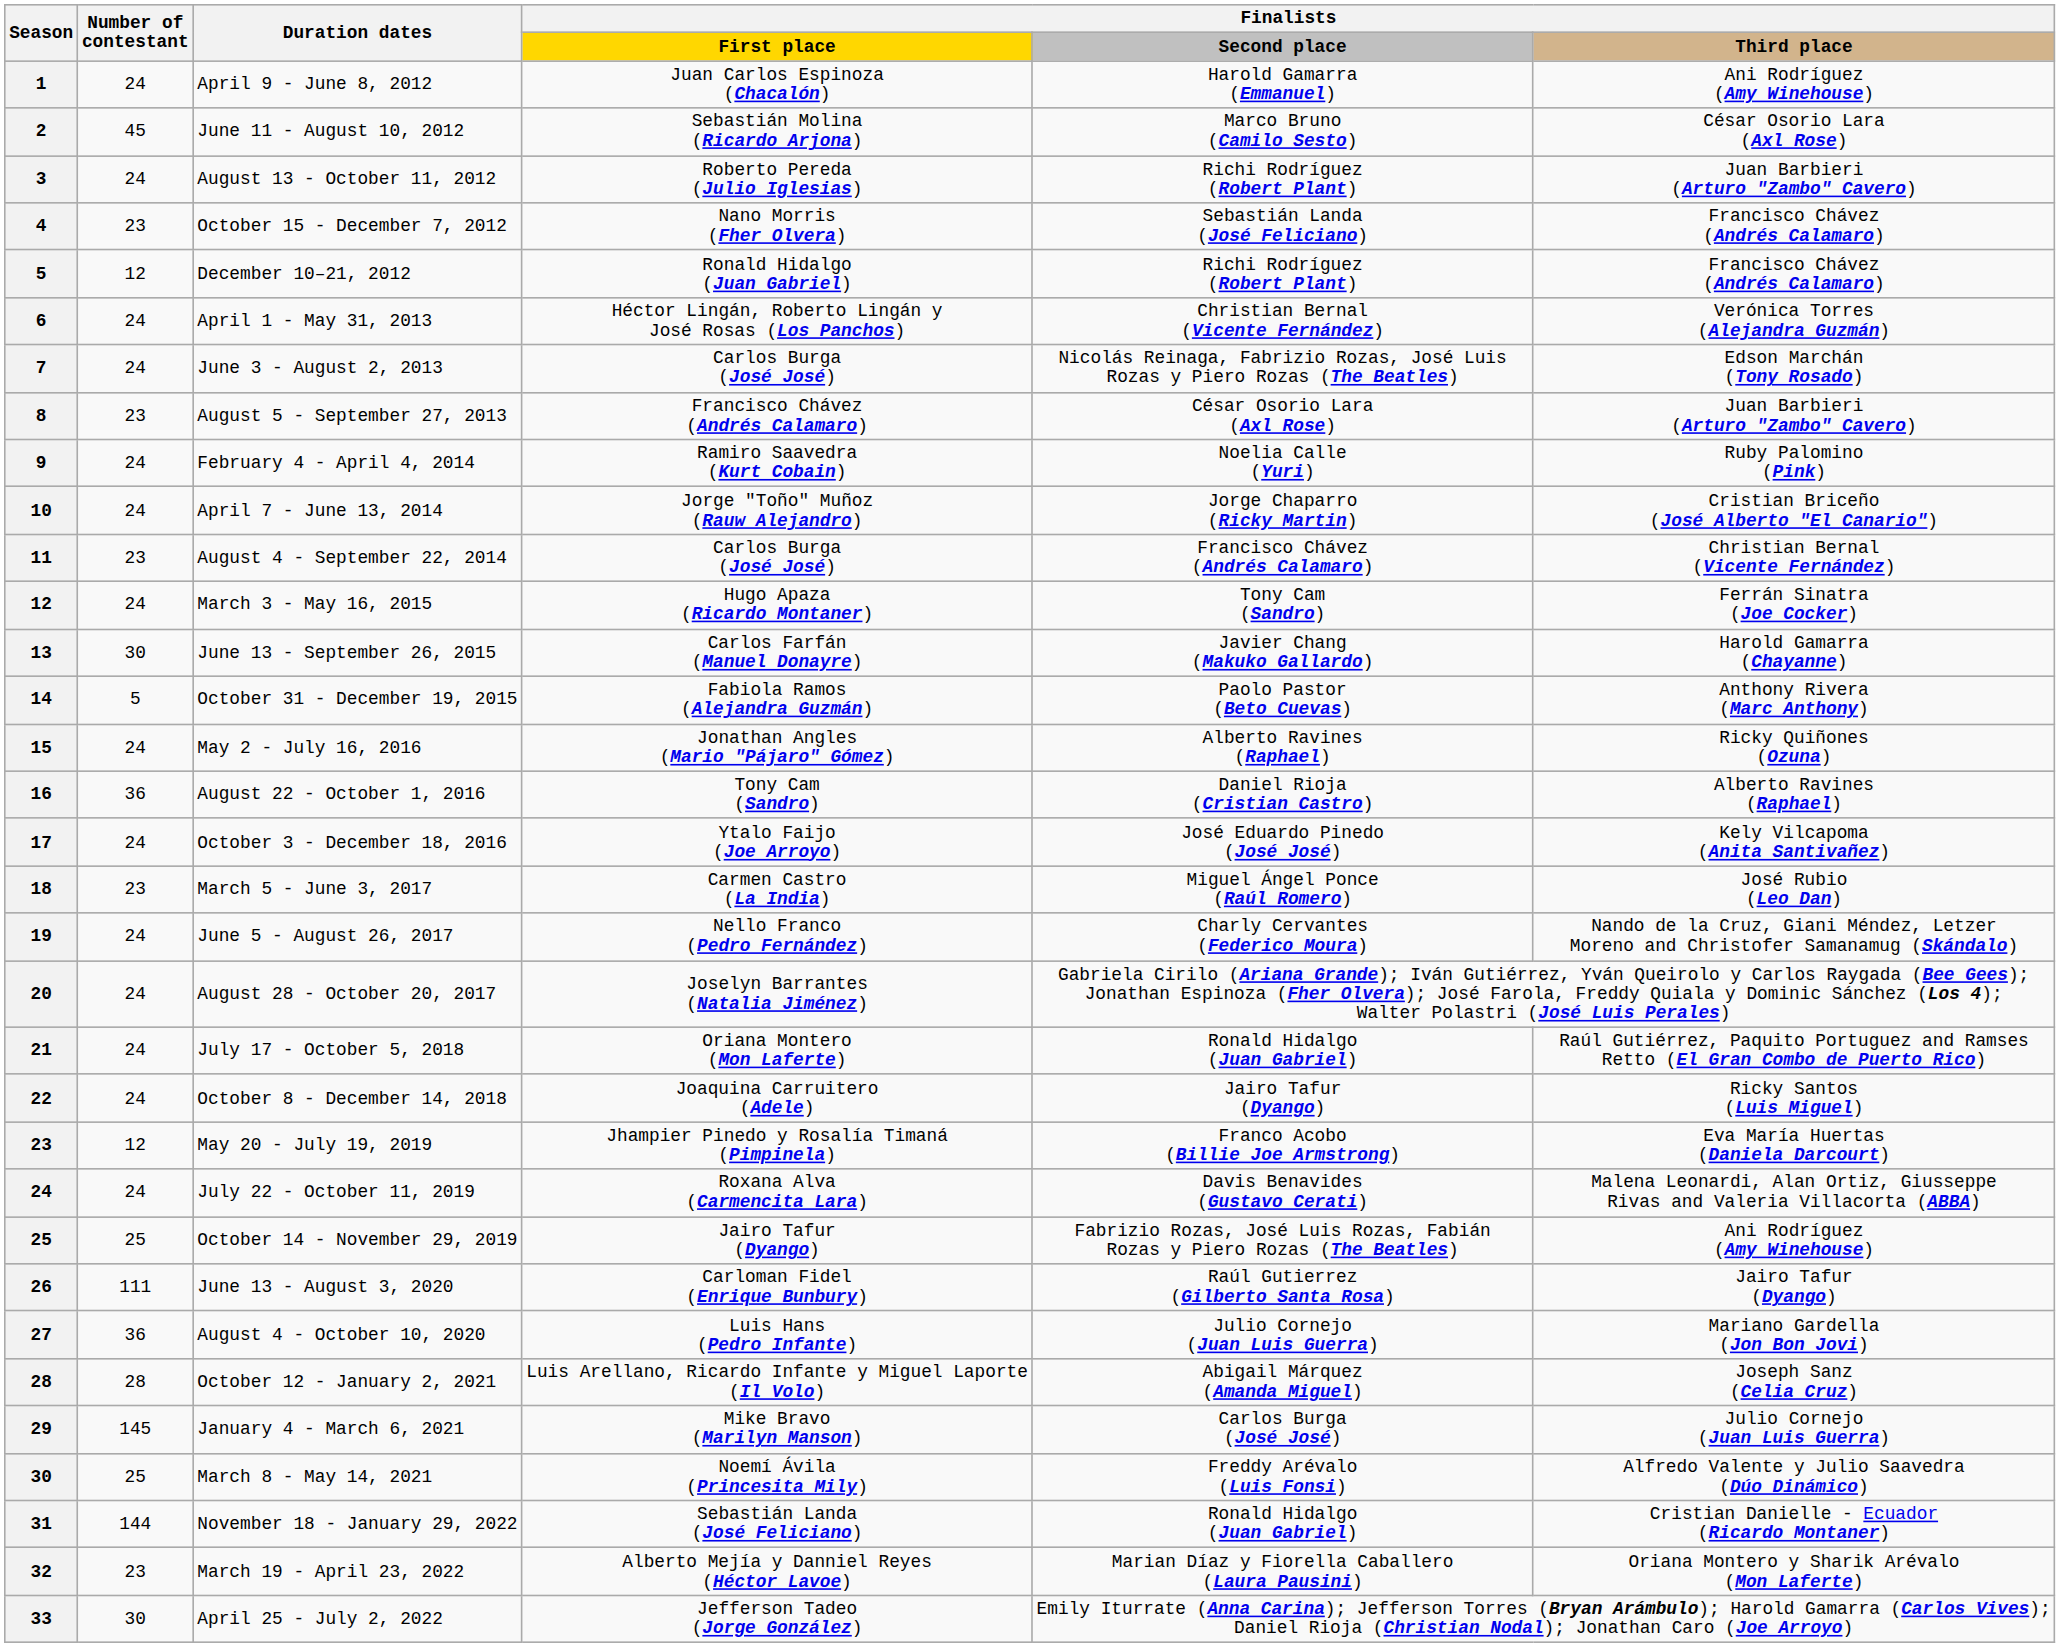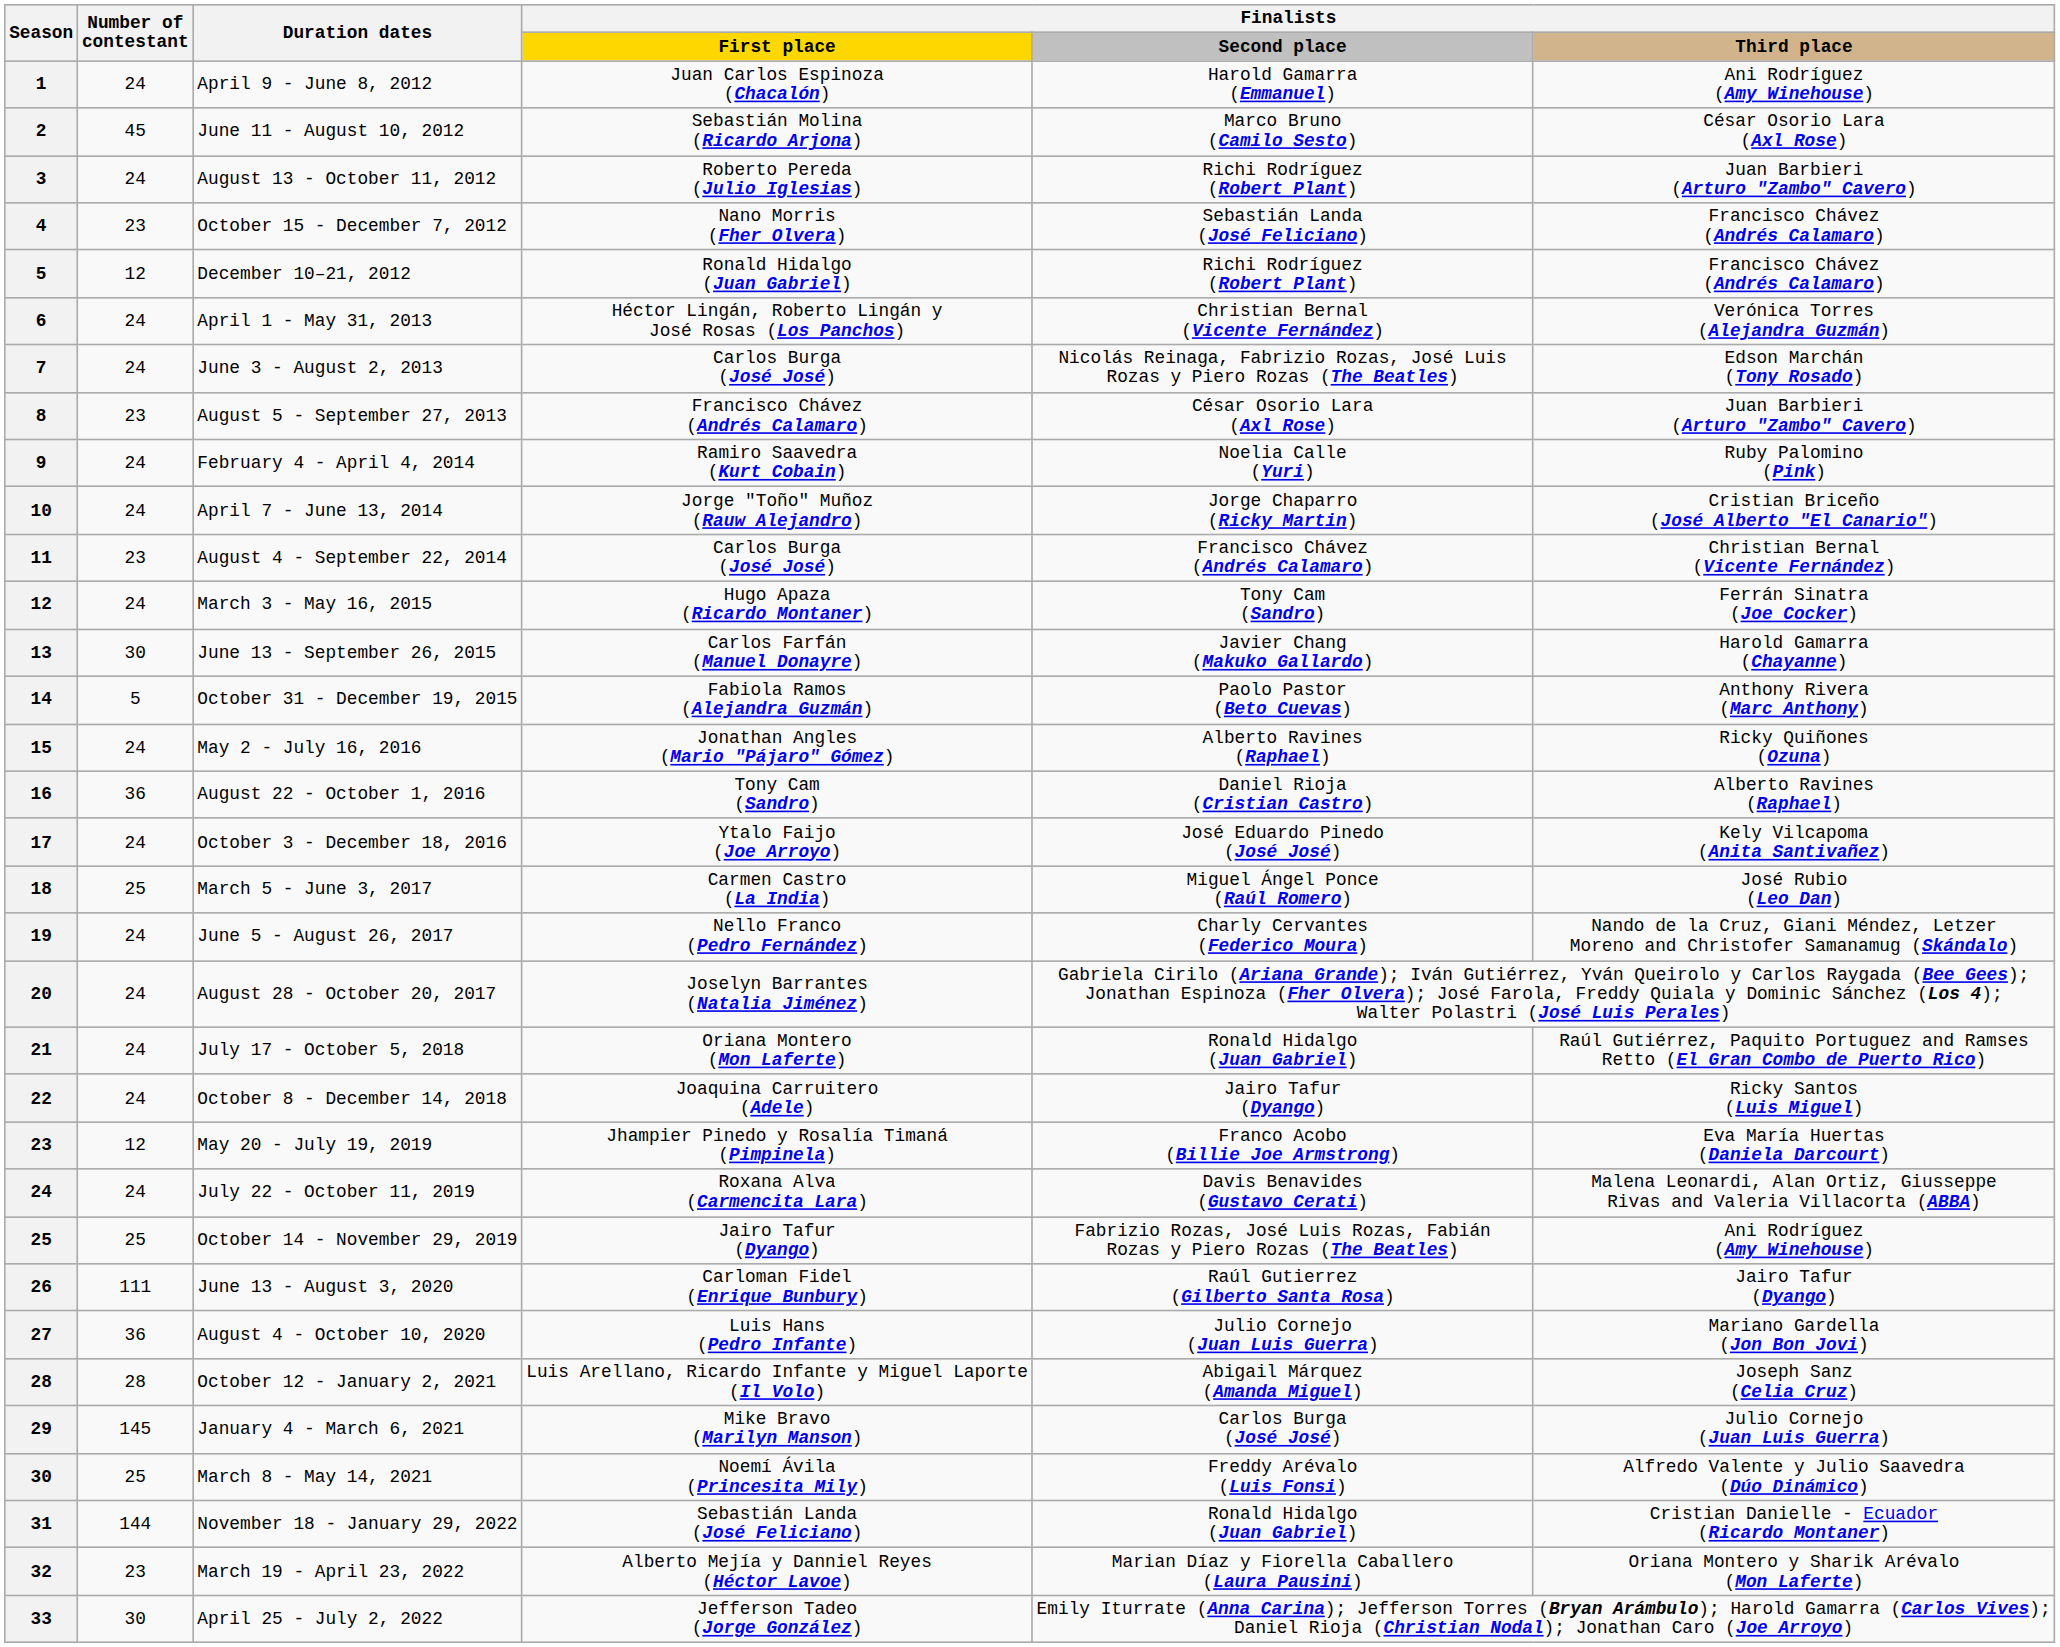March 5 - June 3, 2017 | Number of contestant: 23 -> 25
